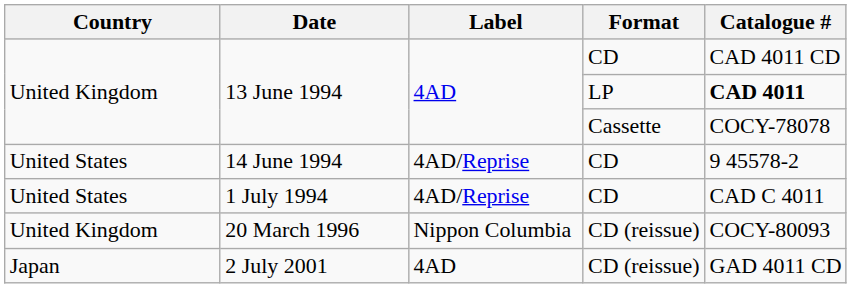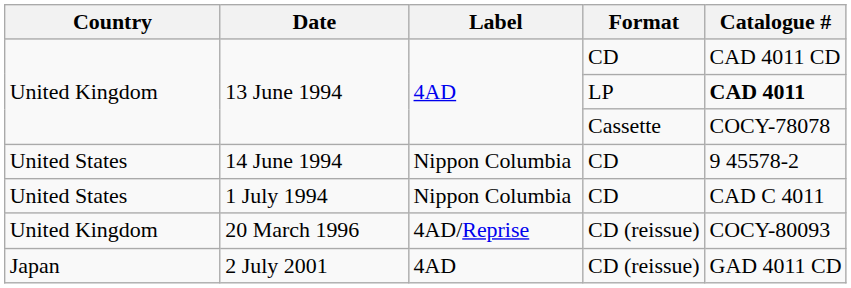14 June 1994 | Label: 4AD/Reprise -> Nippon Columbia
1 July 1994 | Label: 4AD/Reprise -> Nippon Columbia
20 March 1996 | Label: Nippon Columbia -> 4AD/Reprise
